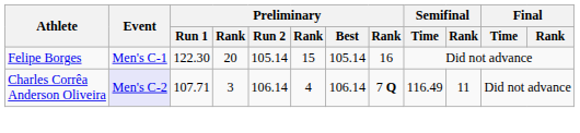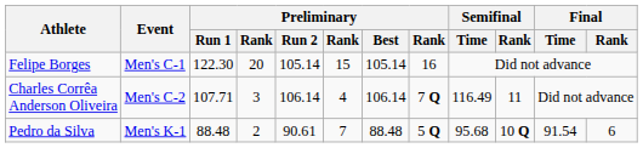Charles Corrêa Anderson Oliveira | Event: lavender background -> no background
+ row: Pedro da Silva | Men's K-1 | 88.48 | 2 | 90.61 | 7 | 88.48 | 5 Q | 95.68 | 10 Q | 91.54 | 6
